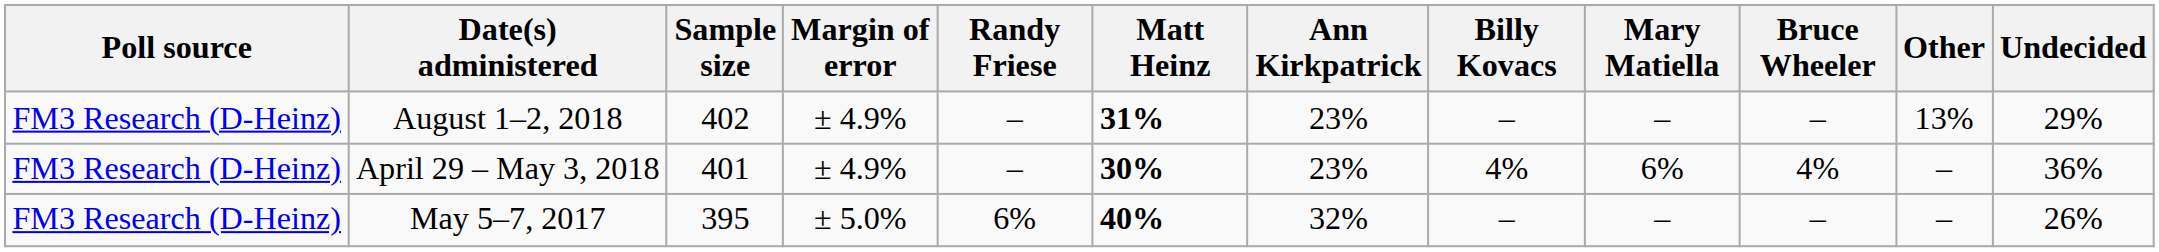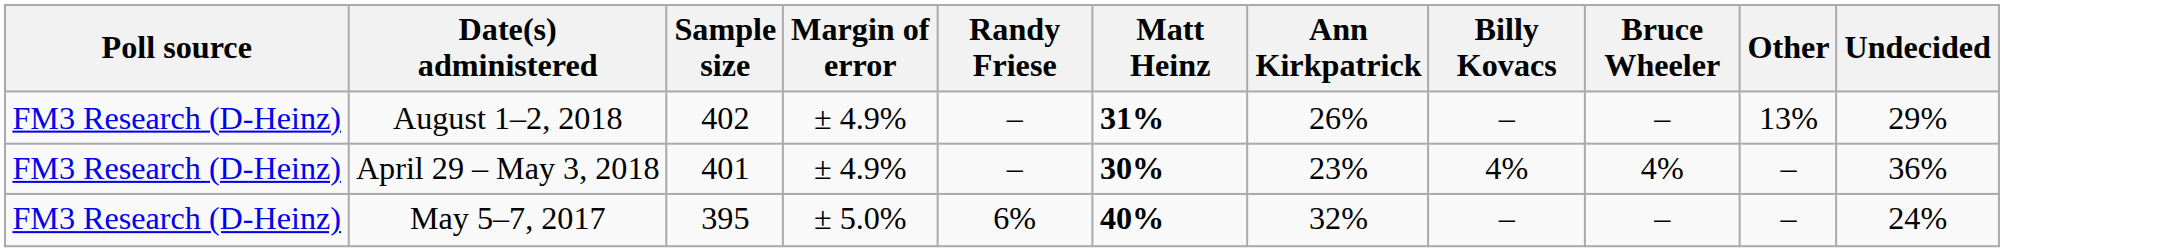- column: Mary Matiella | – | 6% | –
August 1–2, 2018 | Ann Kirkpatrick: 23% -> 26%
May 5–7, 2017 | Undecided: 26% -> 24%
